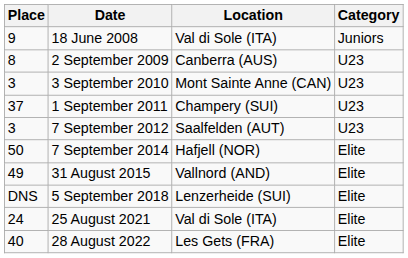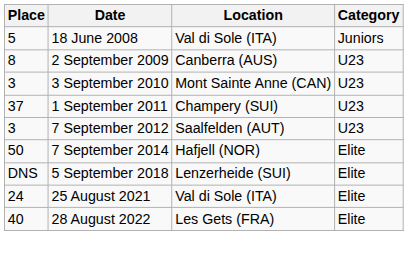18 June 2008 | Place: 9 -> 5
- row: 49 | 31 August 2015 | Vallnord (AND) | Elite
